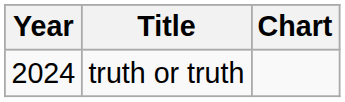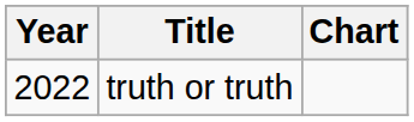truth or truth | Year: 2024 -> 2022
